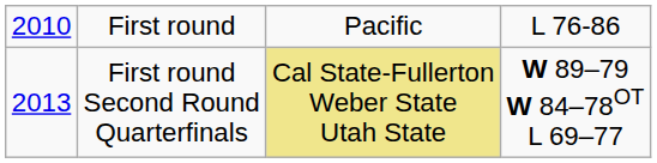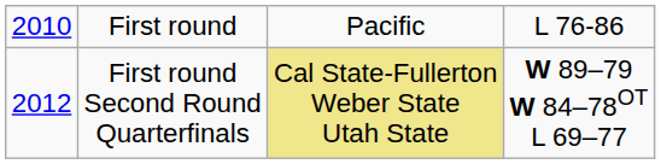First round Second Round Quarterfinals | column 1: 2013 -> 2012
